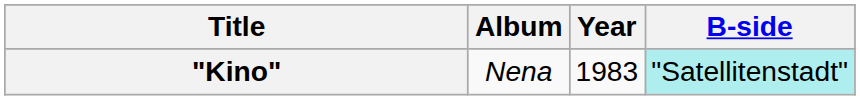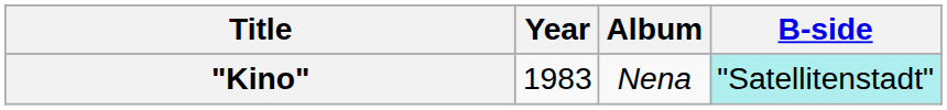columns swapped: Year <-> Album
